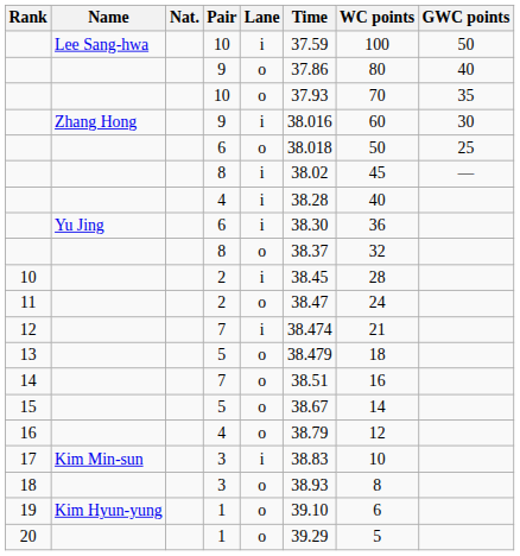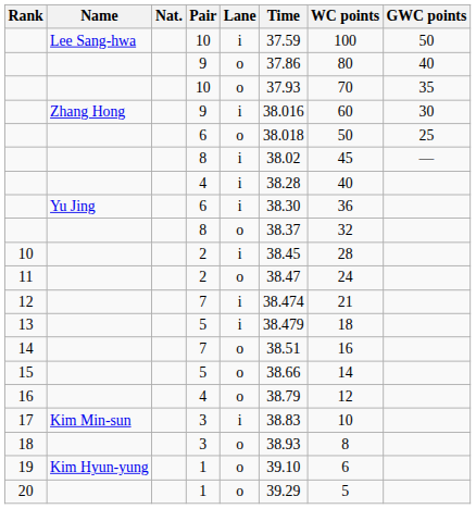13 | Lane: o -> i
15 | Time: 38.67 -> 38.66
